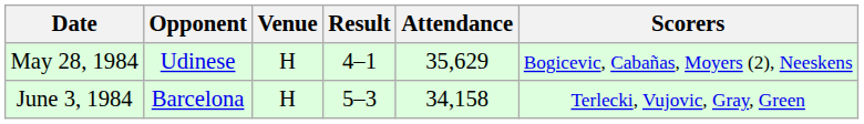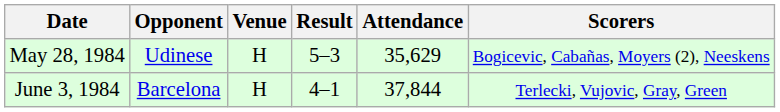May 28, 1984 | Result: 4–1 -> 5–3
June 3, 1984 | Result: 5–3 -> 4–1
June 3, 1984 | Attendance: 34,158 -> 37,844
